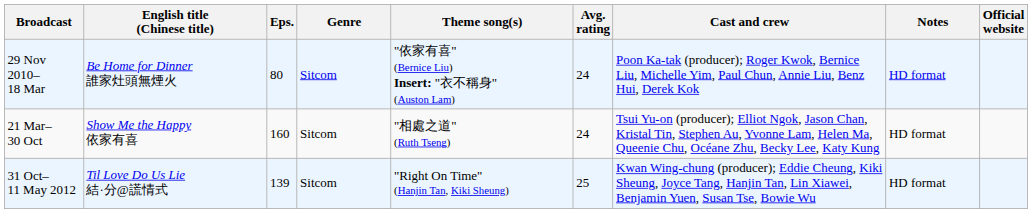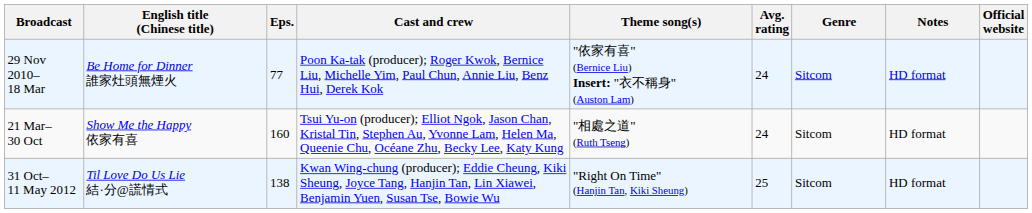columns swapped: Cast and crew <-> Genre
29 Nov 2010– 18 Mar | Eps.: 80 -> 77
31 Oct– 11 May 2012 | Eps.: 139 -> 138
